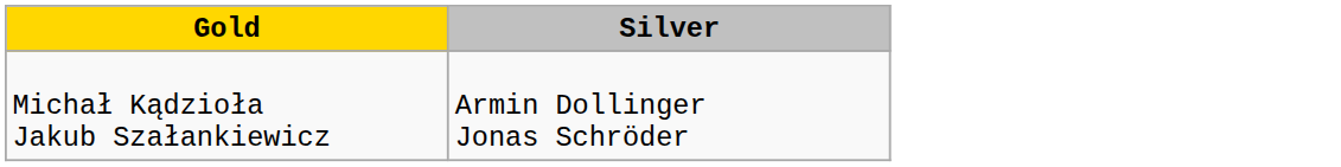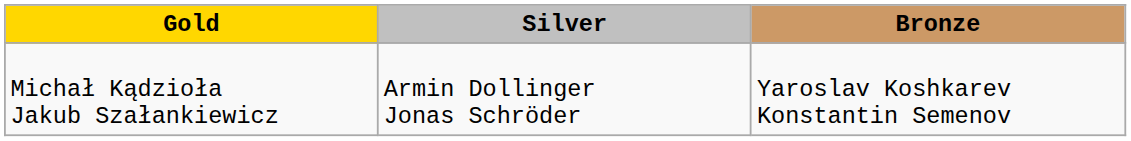+ column: Bronze | Yaroslav Koshkarev Konstantin Semenov
